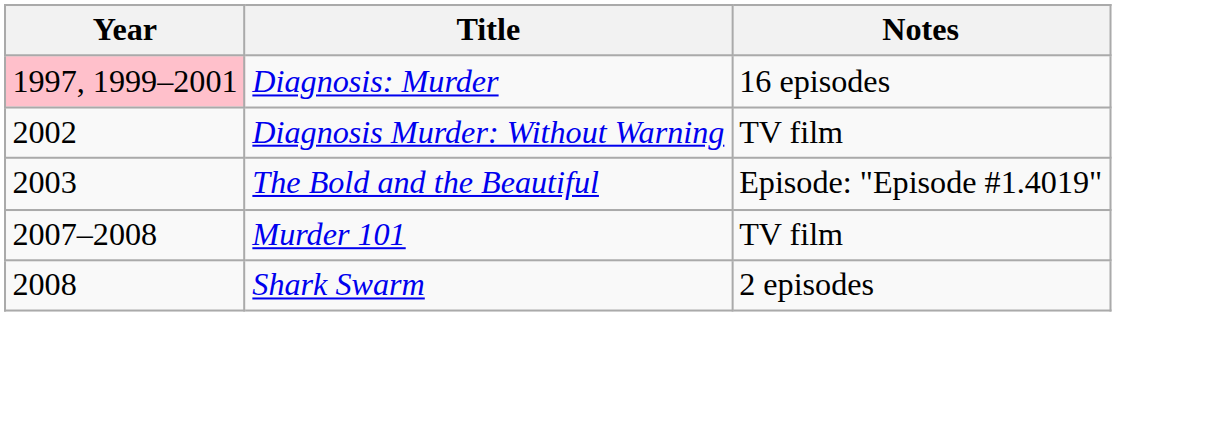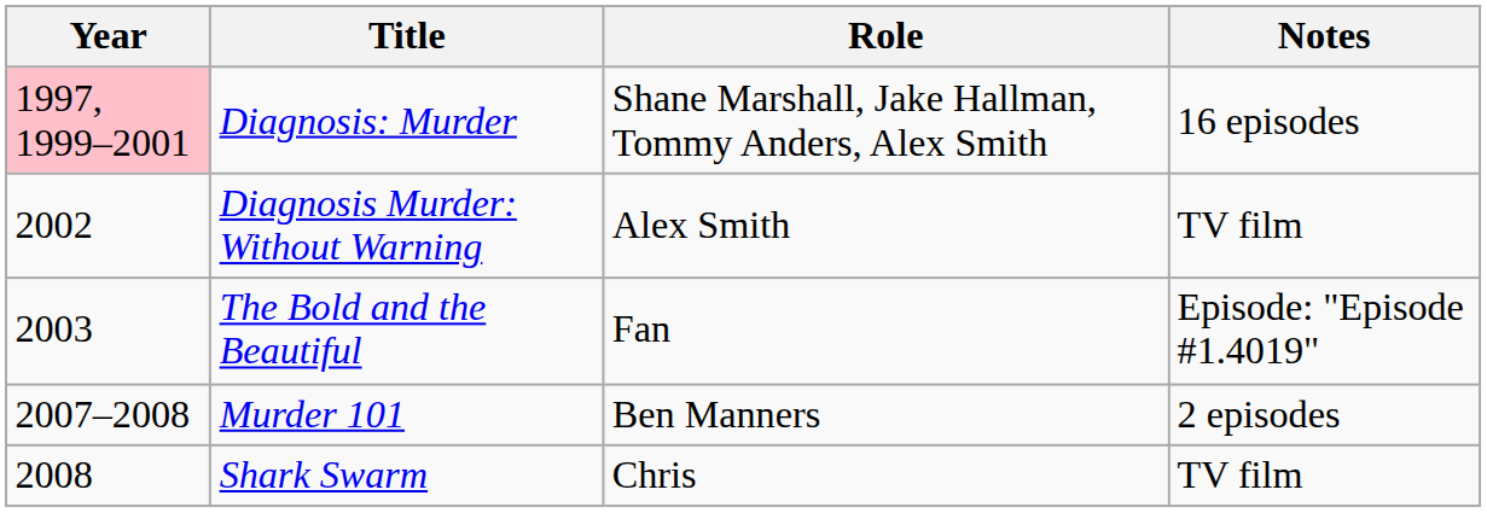+ column: Role | Shane Marshall, Jake Hallman, Tommy Anders, Alex Smith | Alex Smith | Fan | Ben Manners | Chris
Murder 101 | Notes: TV film -> 2 episodes
Shark Swarm | Notes: 2 episodes -> TV film
